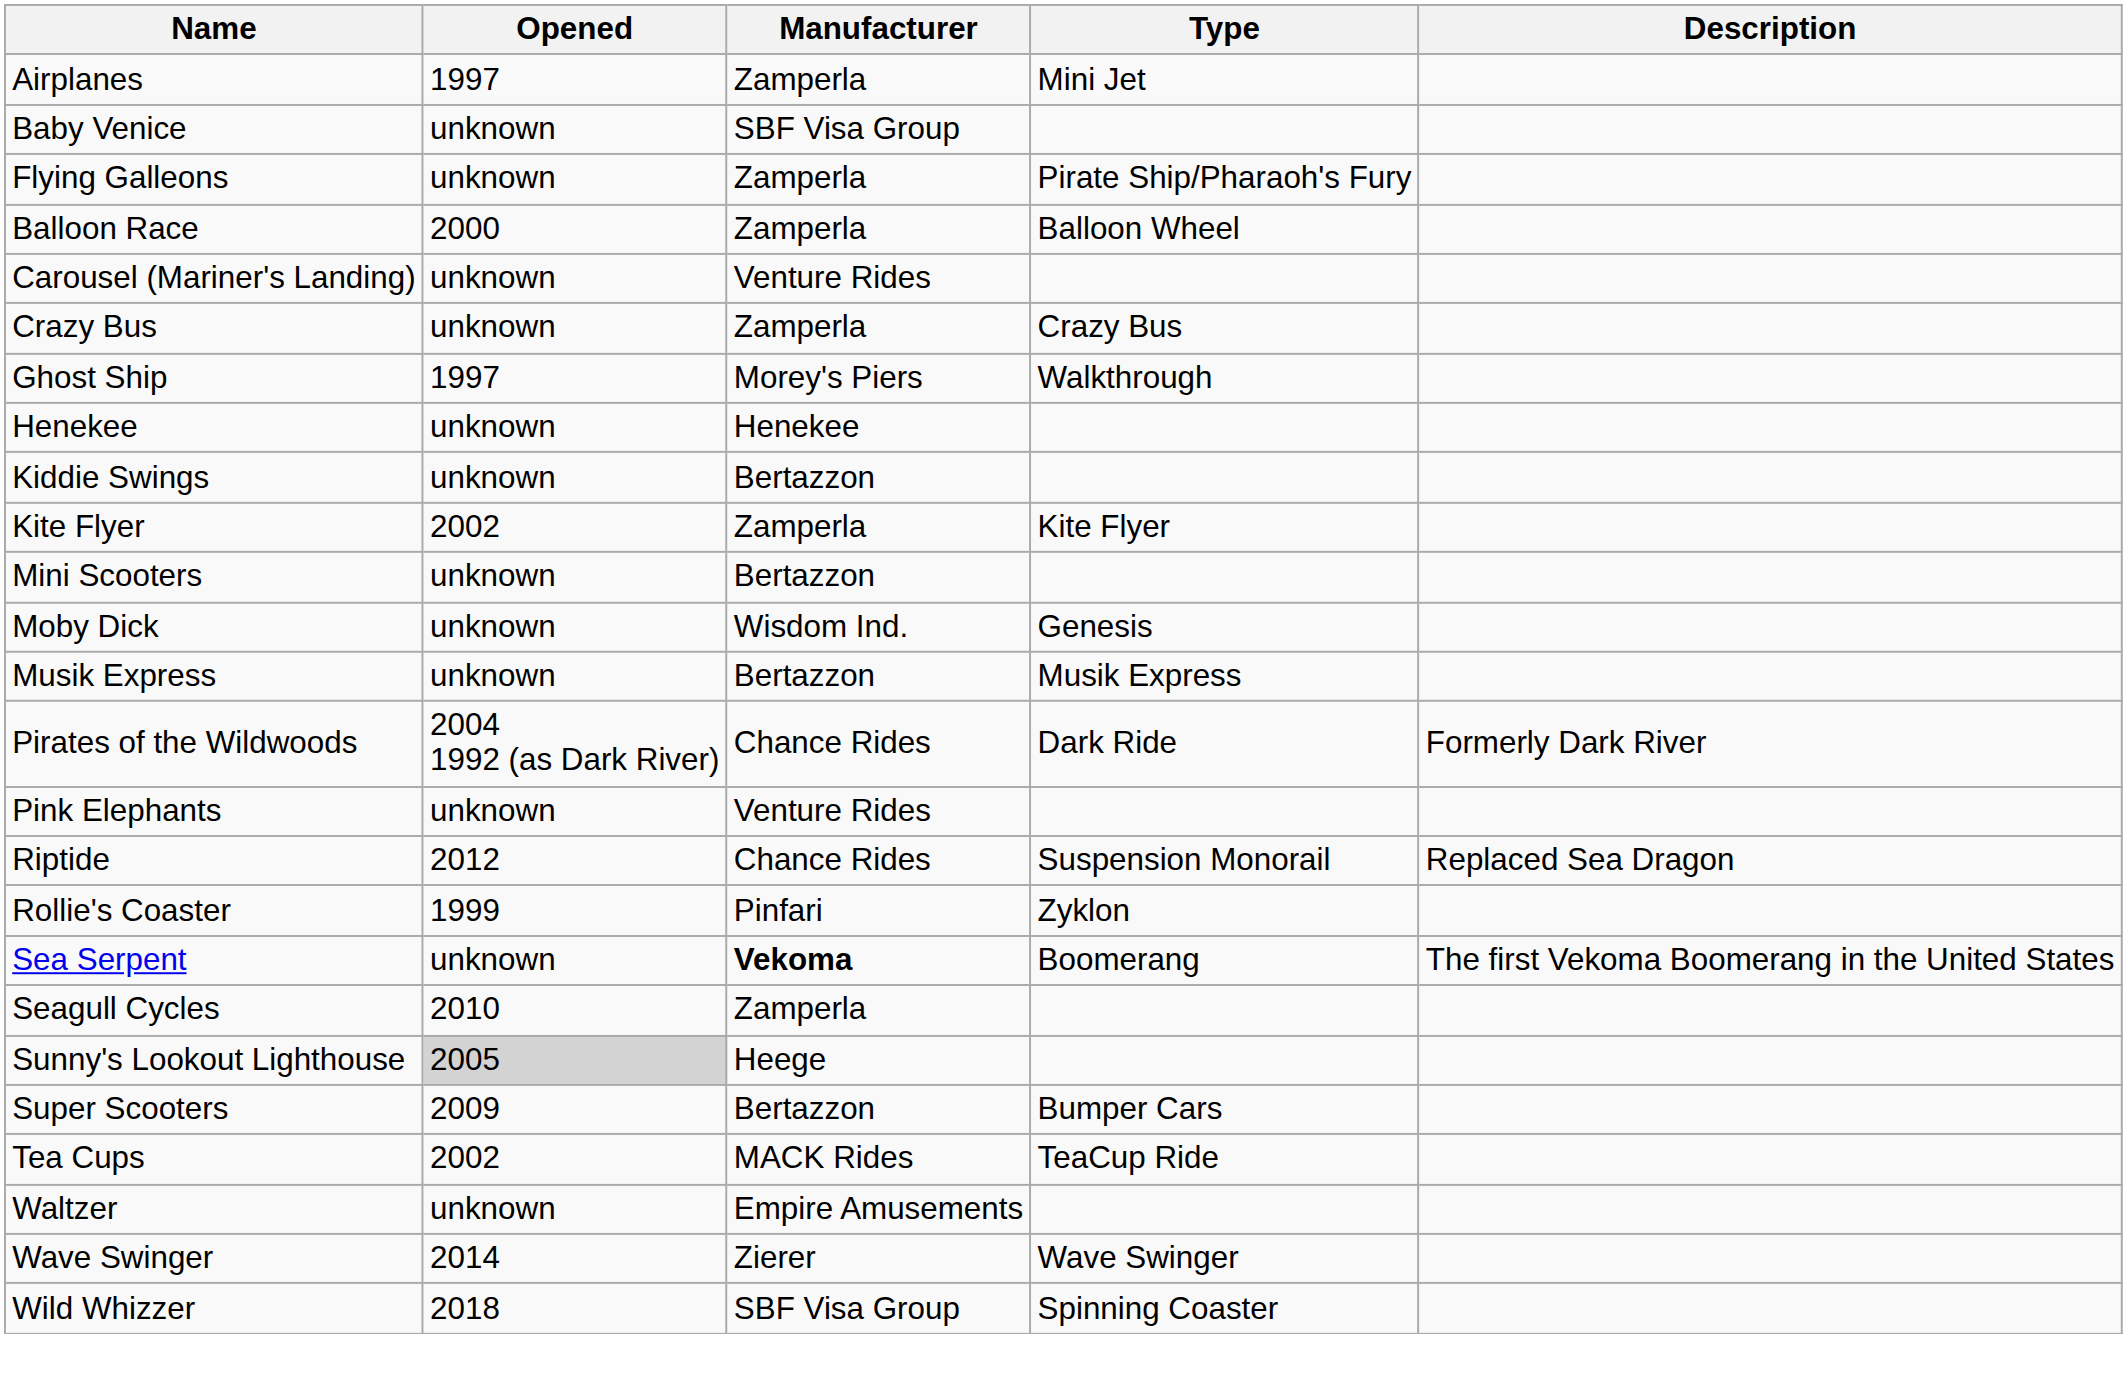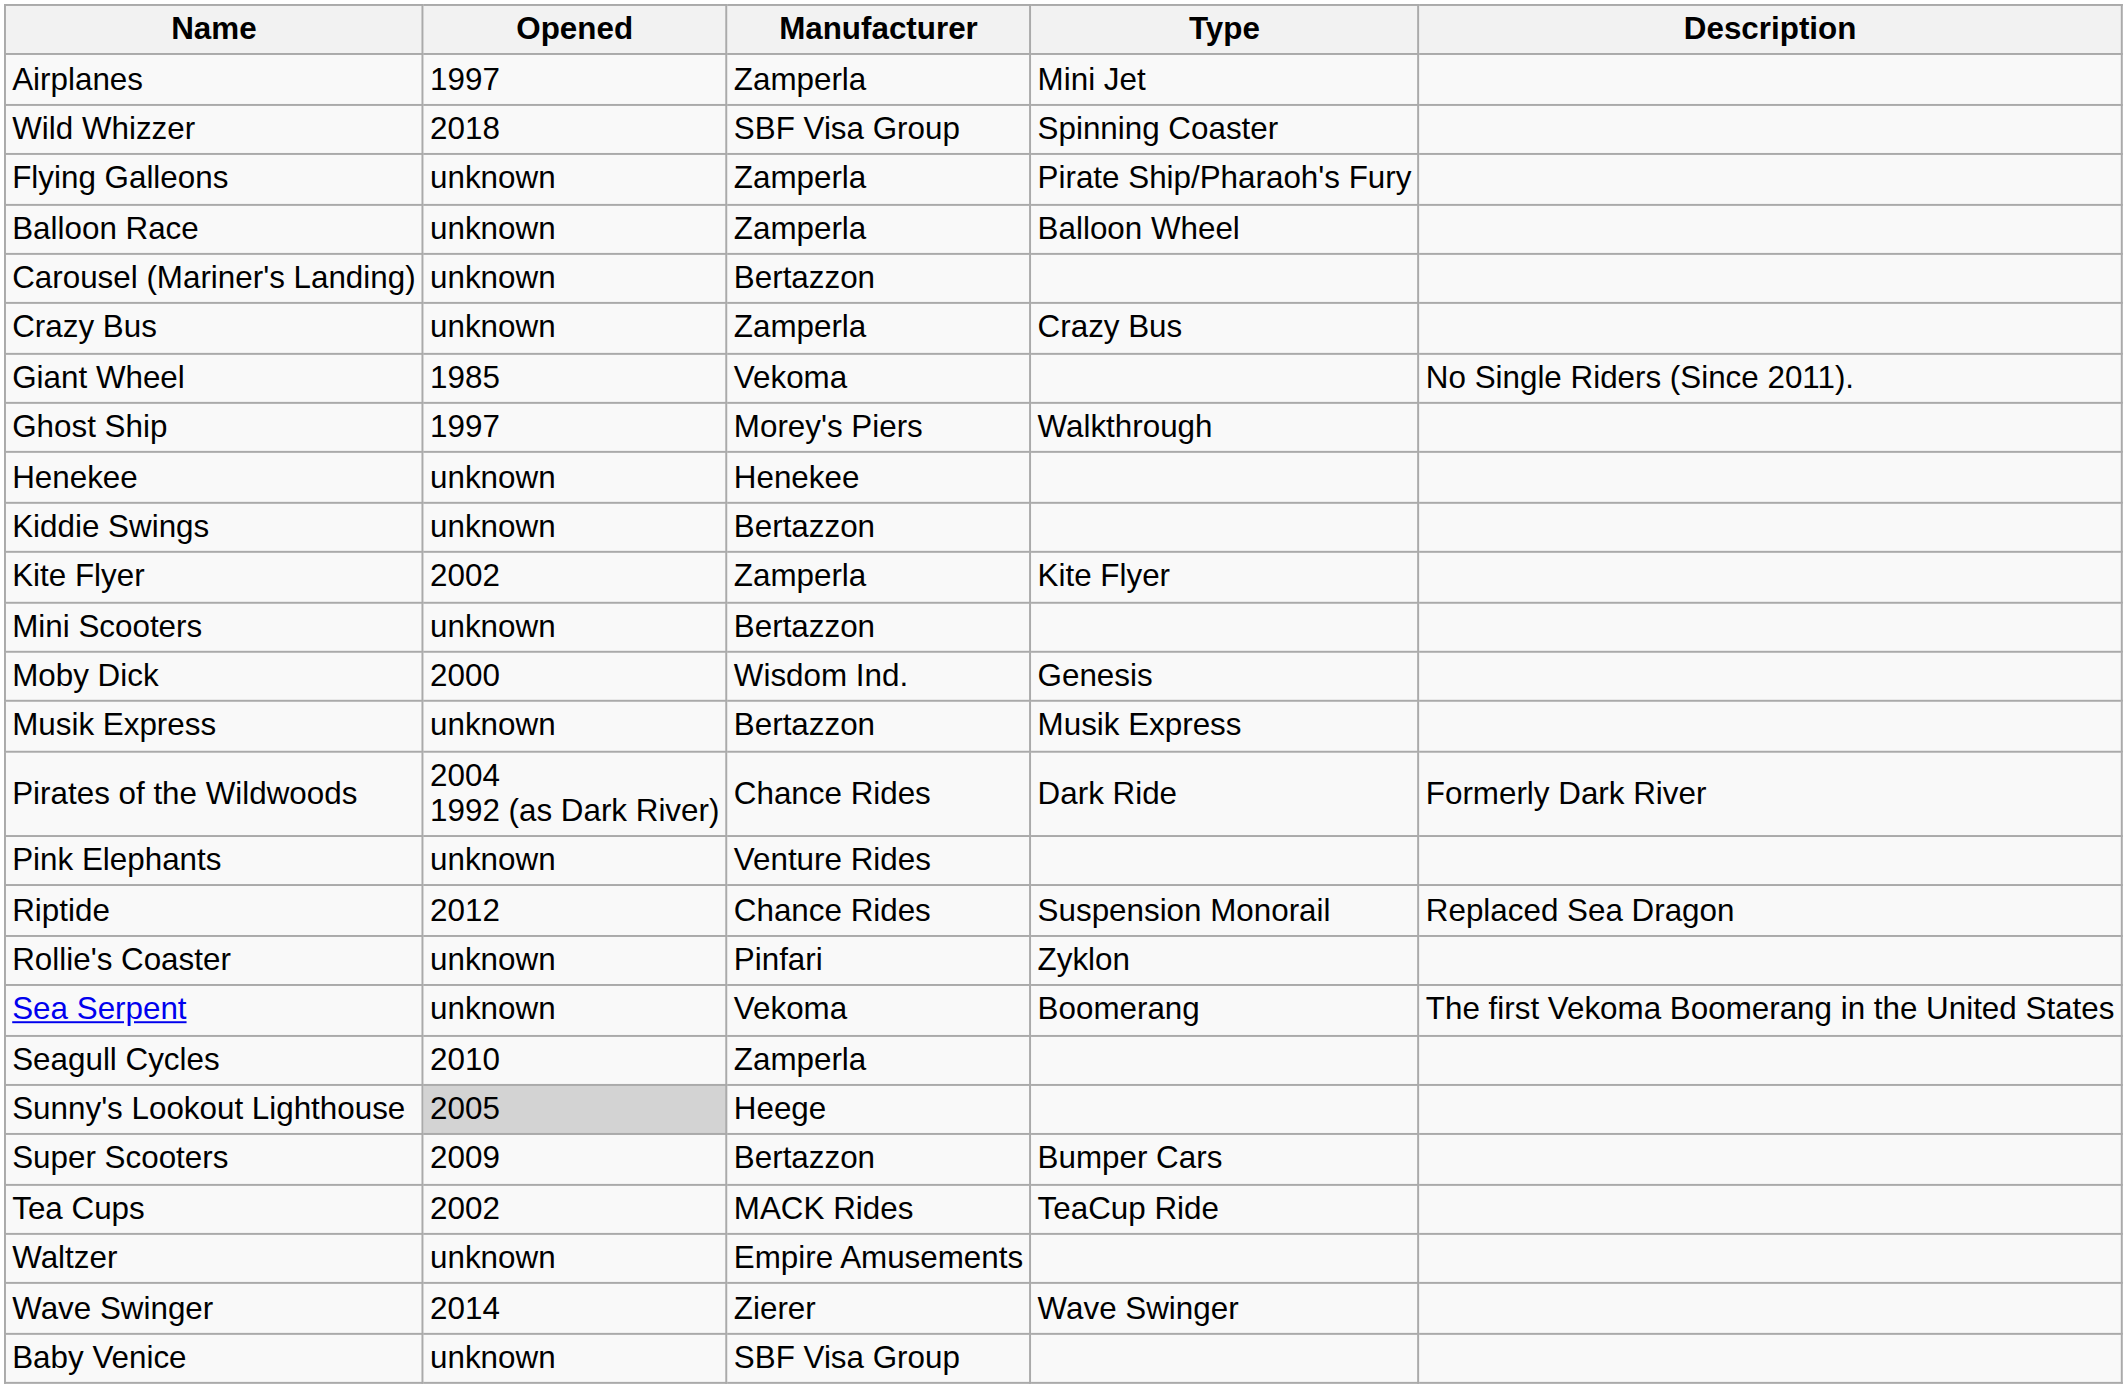rows swapped: Baby Venice <-> Wild Whizzer
Balloon Race | Opened: 2000 -> unknown
Carousel (Mariner's Landing) | Manufacturer: Venture Rides -> Bertazzon
+ row: Giant Wheel | 1985 | Vekoma | No Single Riders (Since 2011).
Moby Dick | Opened: unknown -> 2000
Rollie's Coaster | Opened: 1999 -> unknown
Sea Serpent | Manufacturer: bold -> normal
